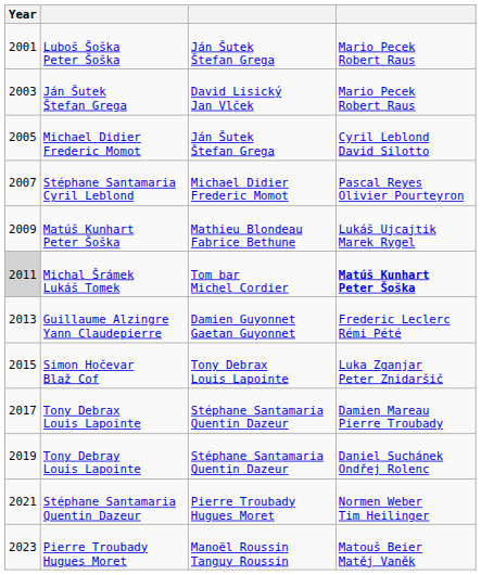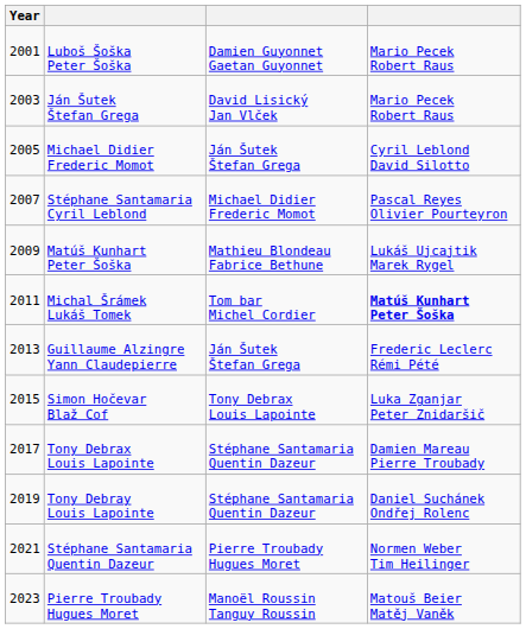Luboš Šoška Peter Šoška | column 3: Ján Šutek Štefan Grega -> Damien Guyonnet Gaetan Guyonnet
Michal Šrámek Lukáš Tomek | Year: lightgrey background -> no background
Guillaume Alzingre Yann Claudepierre | column 3: Damien Guyonnet Gaetan Guyonnet -> Ján Šutek Štefan Grega
